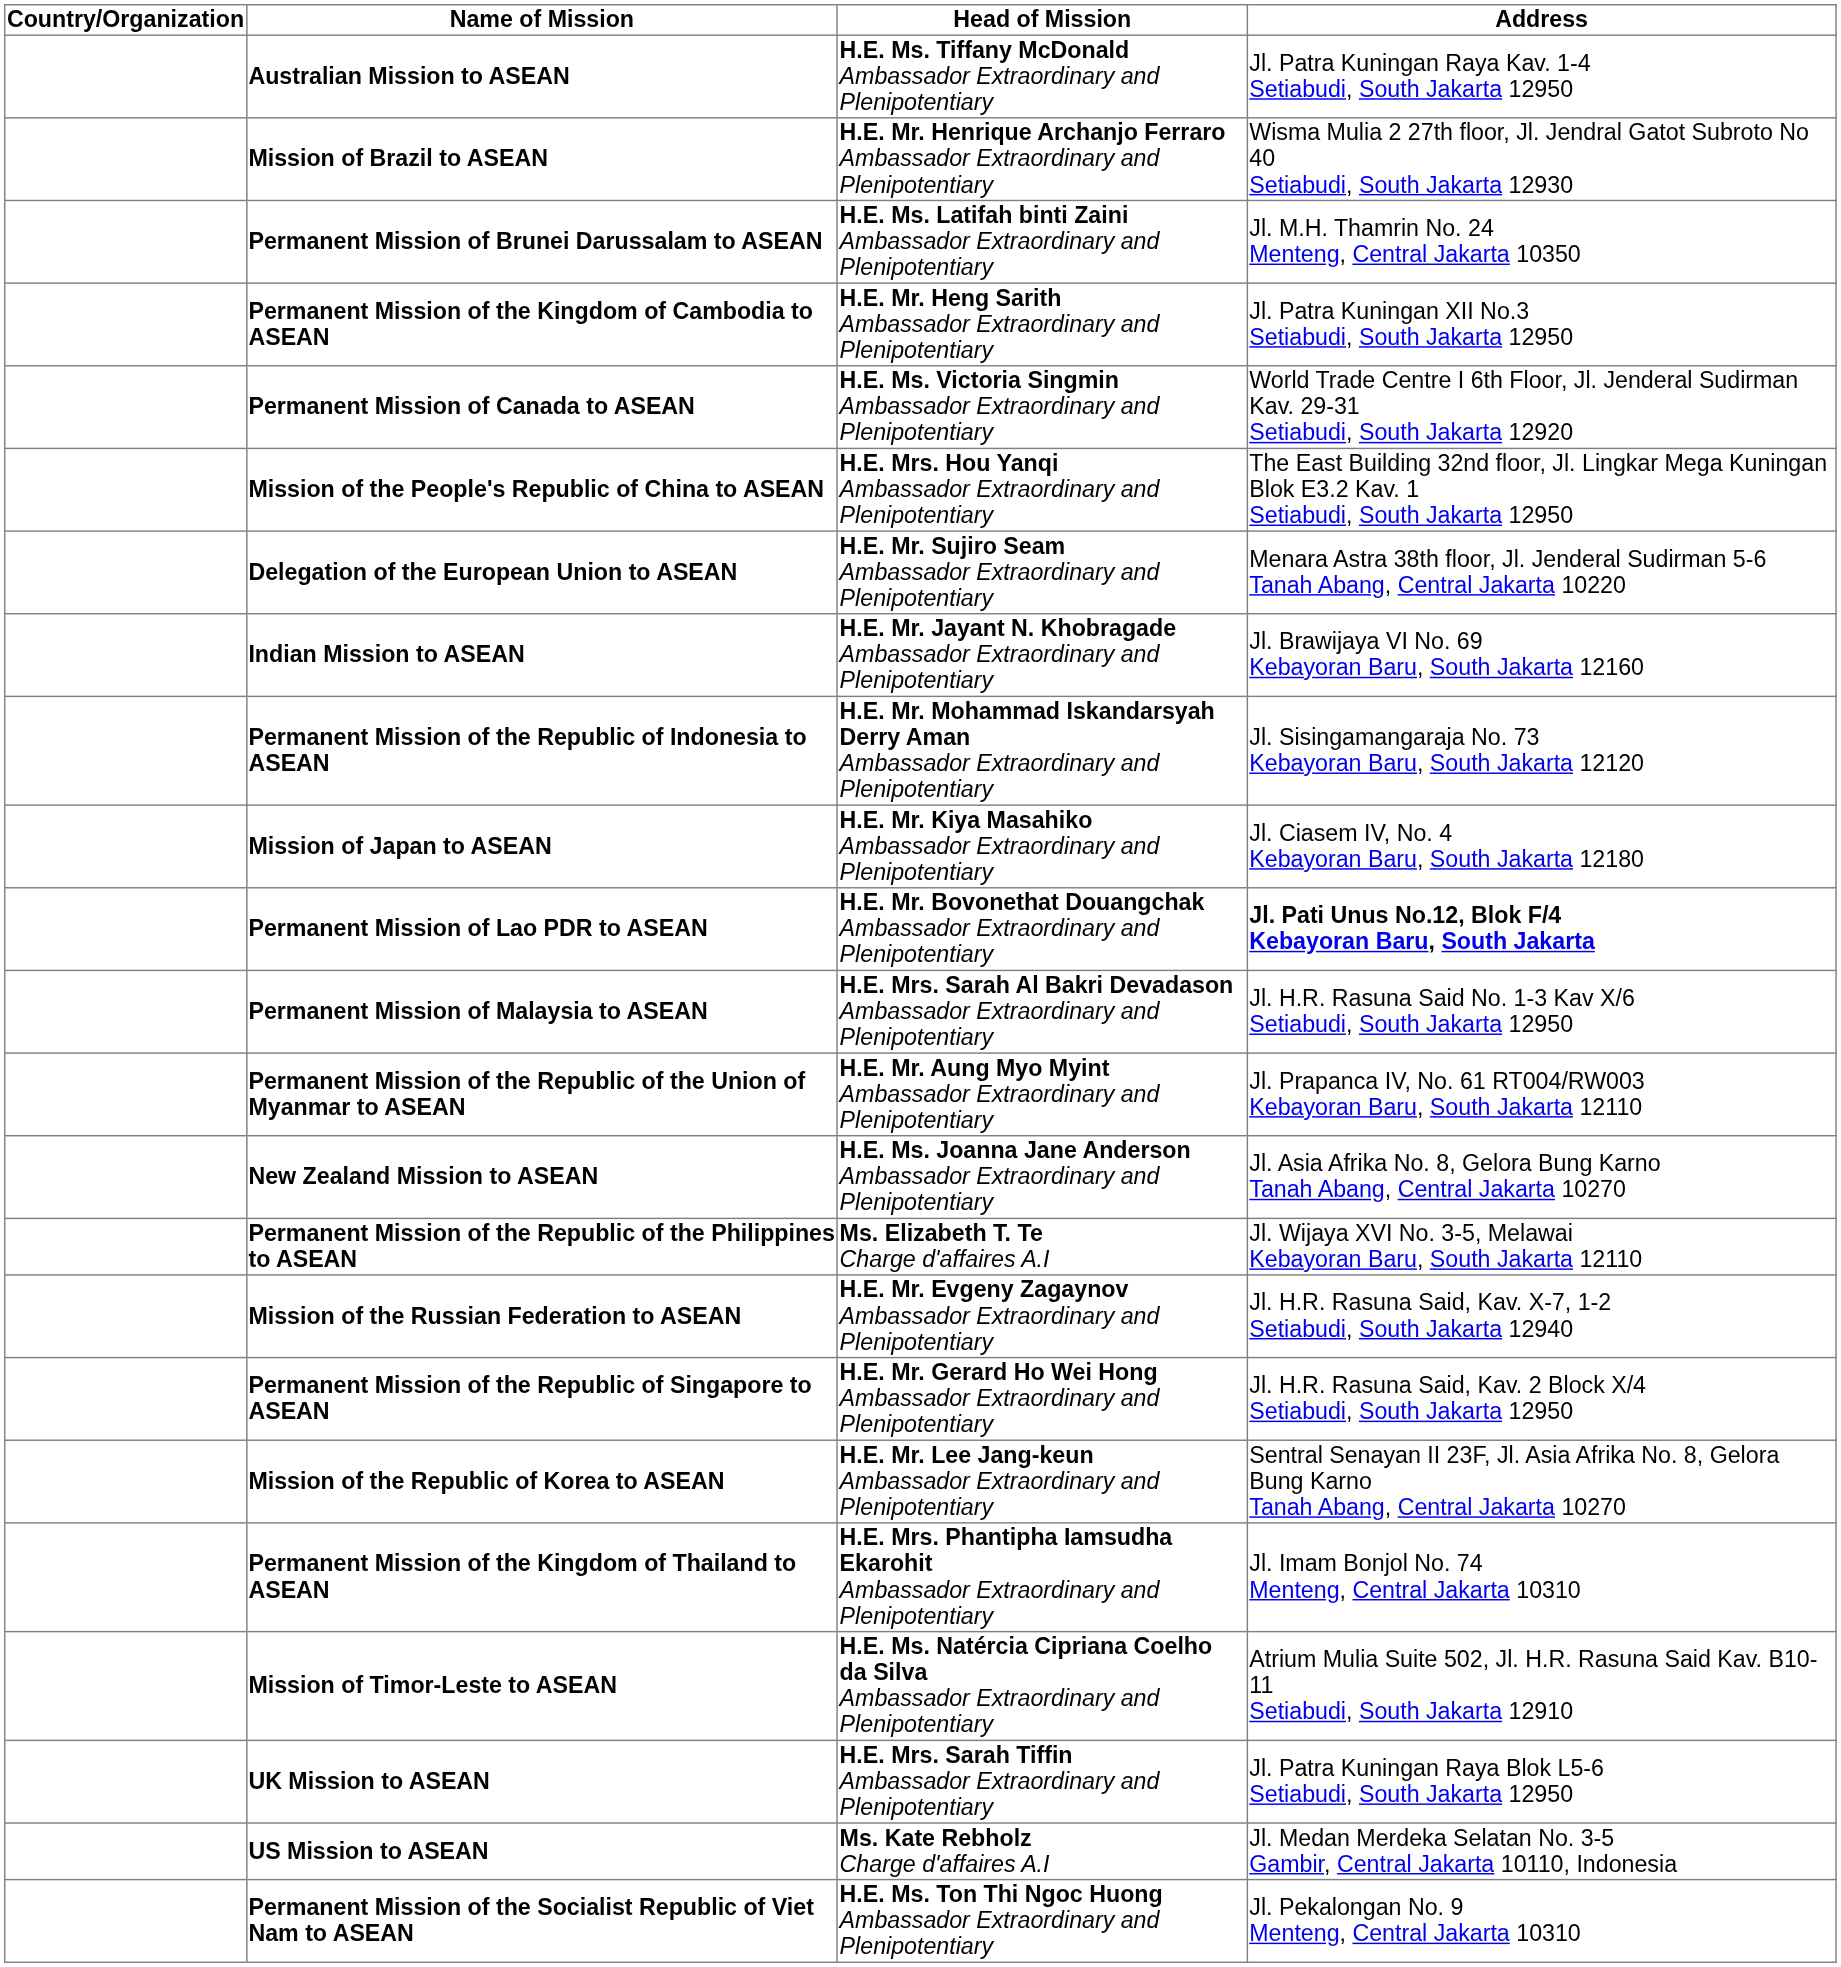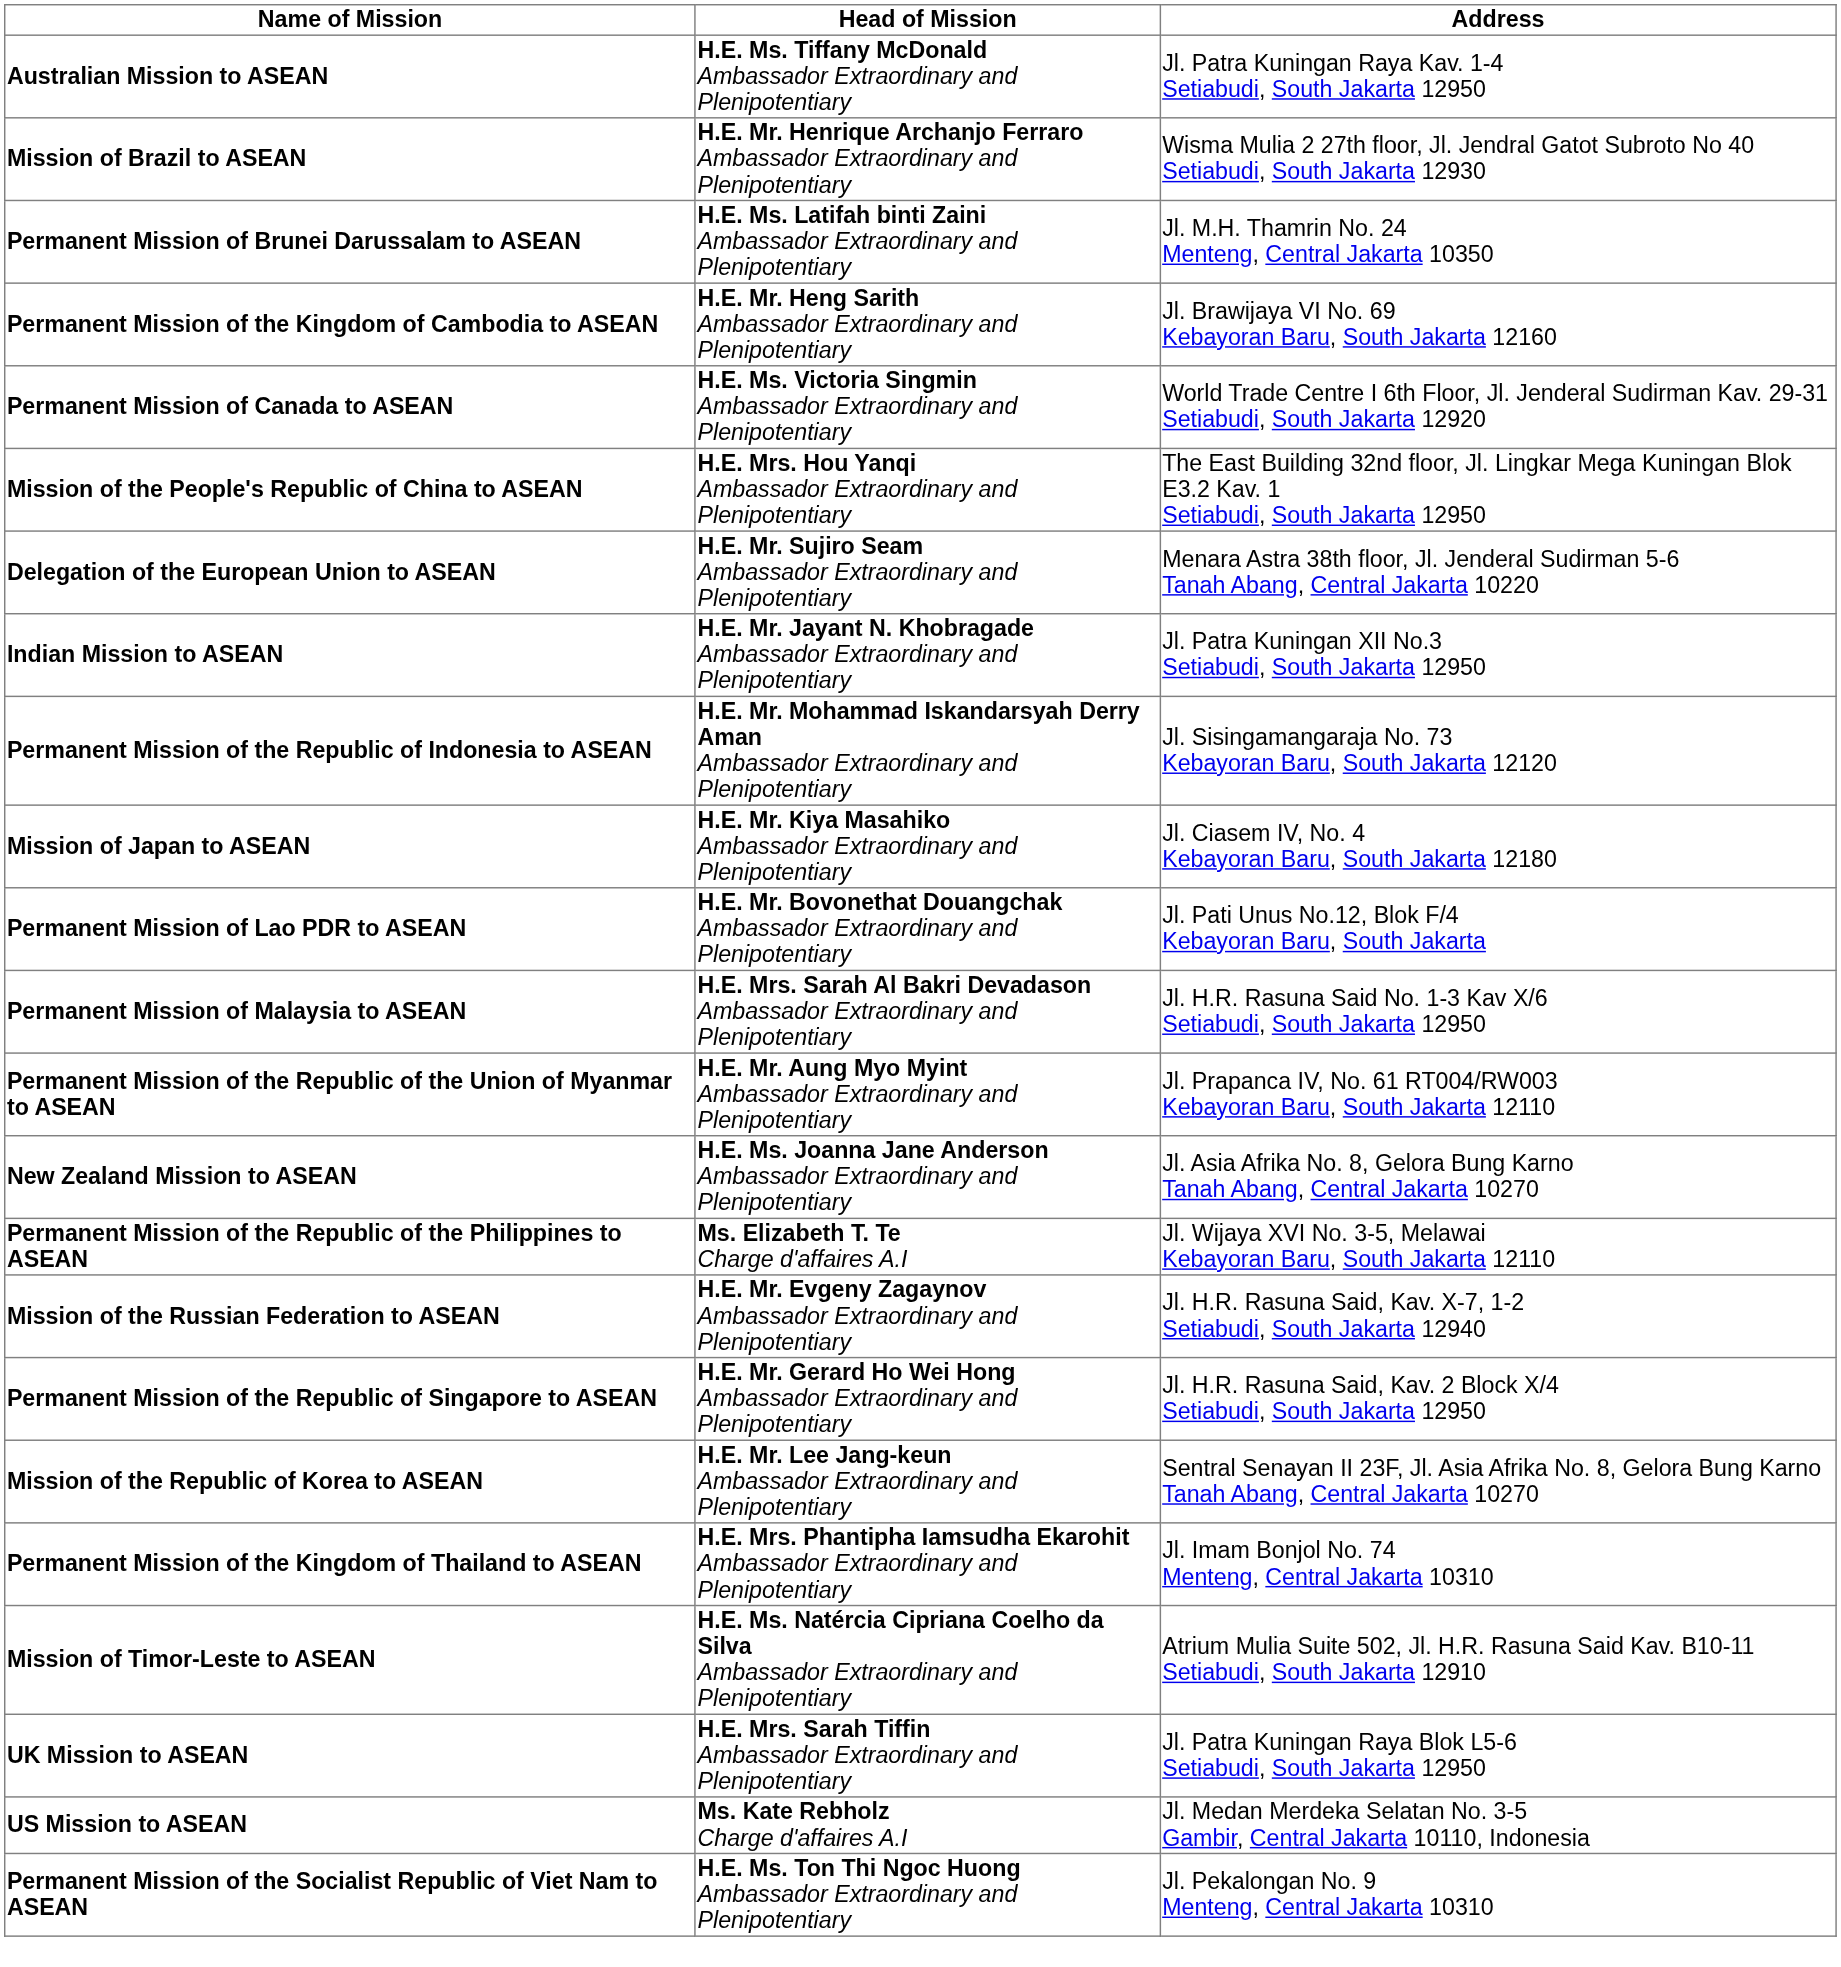- column: Country/Organization
Permanent Mission of the Kingdom of Cambodia to ASEAN | Address: Jl. Patra Kuningan XII No.3 Setiabudi, South Jakarta 12950 -> Jl. Brawijaya VI No. 69 Kebayoran Baru, South Jakarta 12160
Indian Mission to ASEAN | Address: Jl. Brawijaya VI No. 69 Kebayoran Baru, South Jakarta 12160 -> Jl. Patra Kuningan XII No.3 Setiabudi, South Jakarta 12950
Permanent Mission of Lao PDR to ASEAN | Address: bold -> normal
